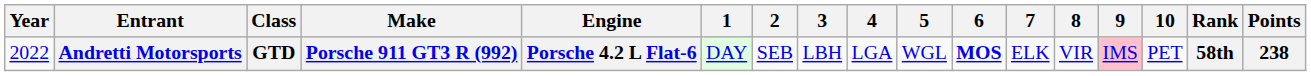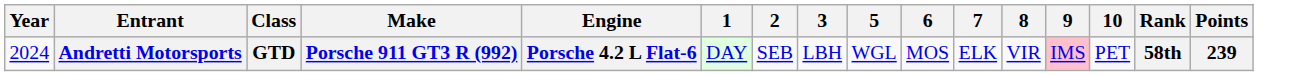- column: 4 | LGA
Andretti Motorsports | Year: 2022 -> 2024
Andretti Motorsports | 6: bold -> normal
Andretti Motorsports | Points: 238 -> 239
